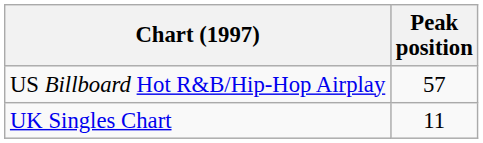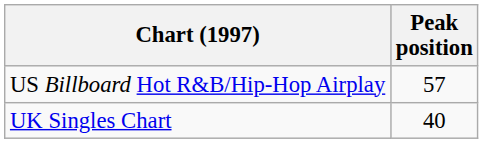UK Singles Chart | Peak position: 11 -> 40
